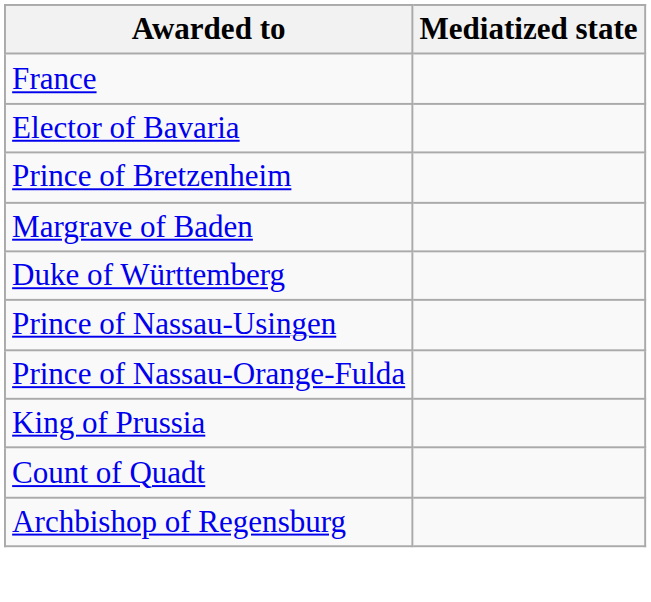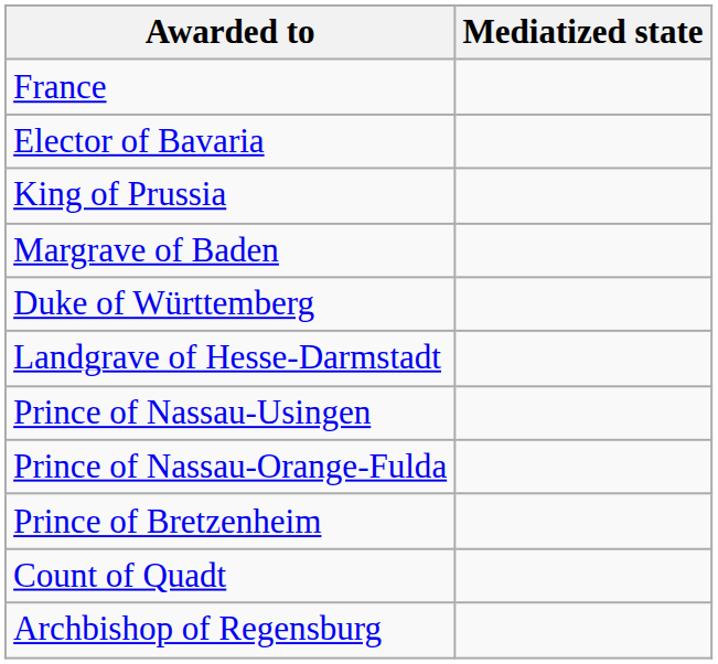rows swapped: King of Prussia <-> Prince of Bretzenheim
+ row: Landgrave of Hesse-Darmstadt
